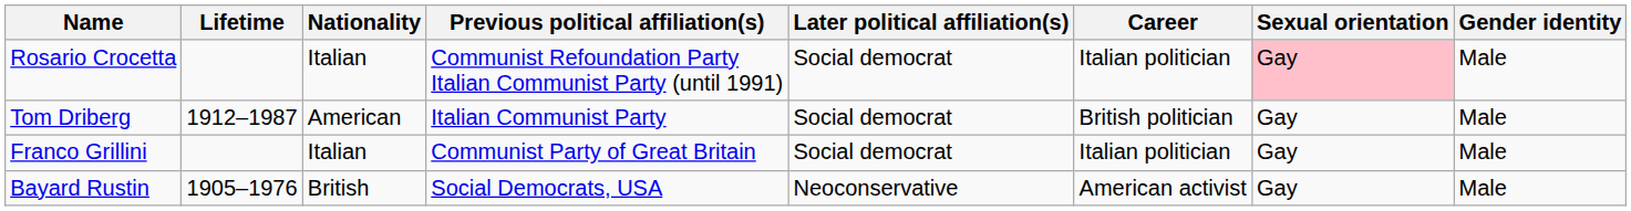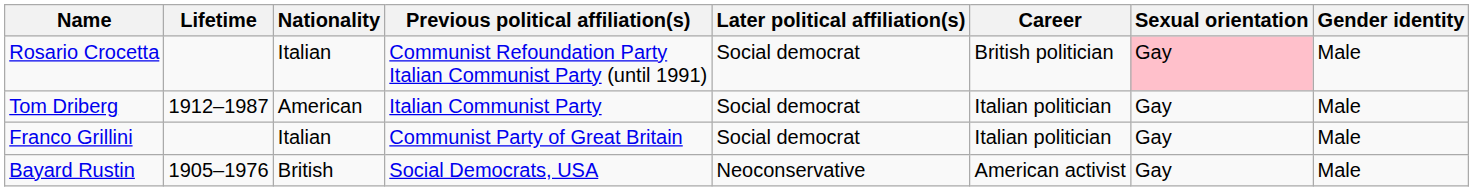Rosario Crocetta | Career: Italian politician -> British politician
Tom Driberg | Career: British politician -> Italian politician
